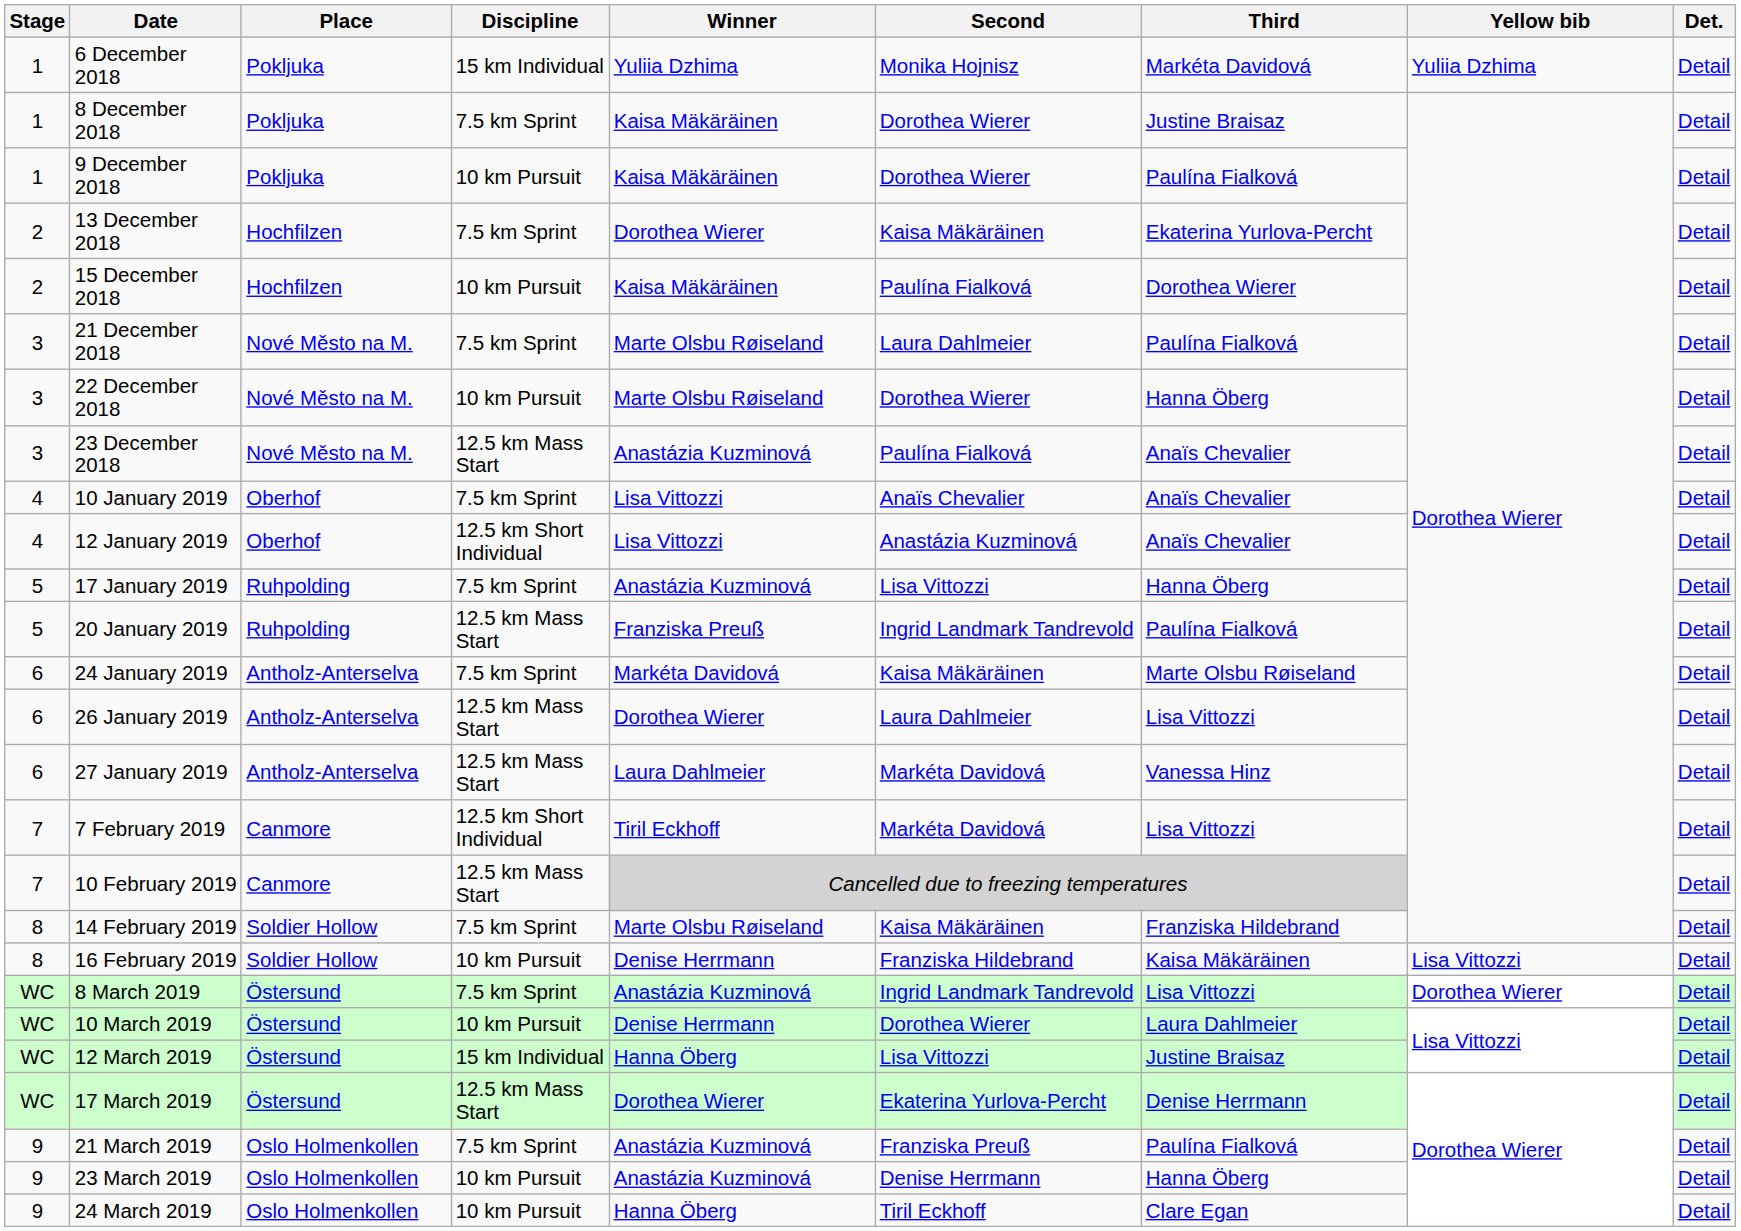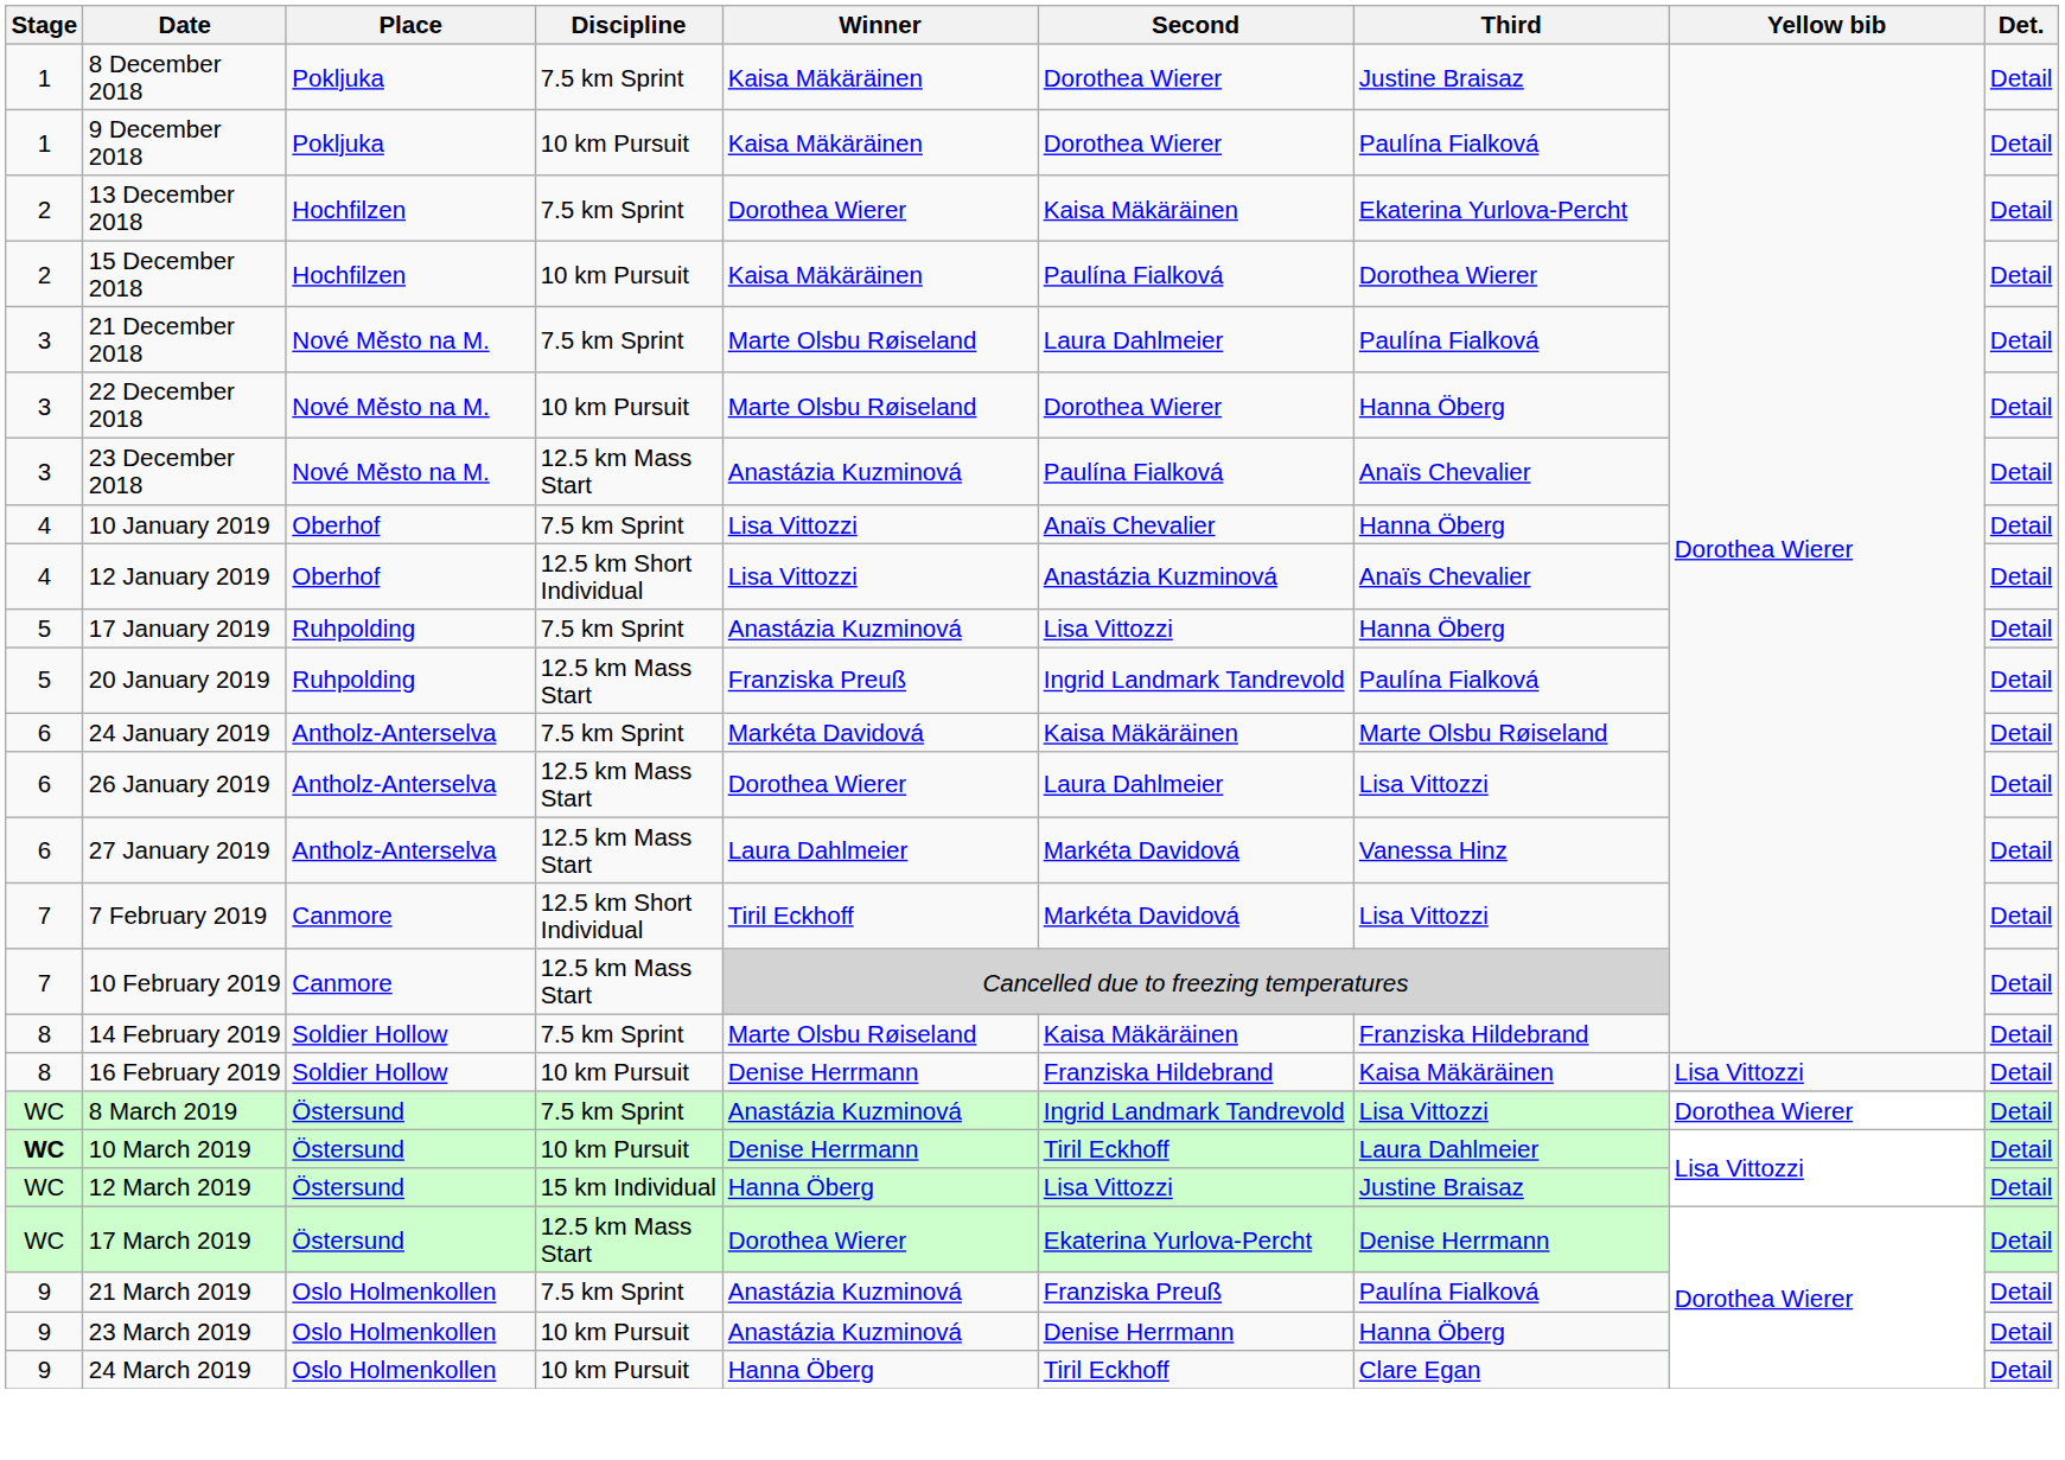- row: 1 | 6 December 2018 | Pokljuka | 15 km Individual | Yuliia Dzhima | Monika Hojnisz | Markéta Davidová | Yuliia Dzhima | Detail
10 January 2019 | Third: Anaïs Chevalier -> Hanna Öberg
10 March 2019 | Stage: normal -> bold
10 March 2019 | Second: Dorothea Wierer -> Tiril Eckhoff
